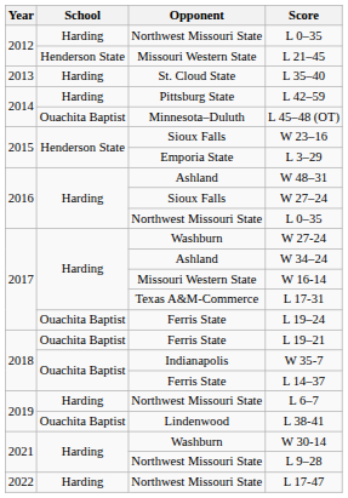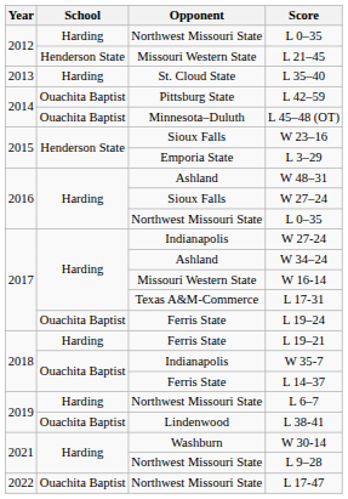L 42–59 | School: Harding -> Ouachita Baptist
W 27-24 | Opponent: Washburn -> Indianapolis
L 19–21 | School: Ouachita Baptist -> Harding
L 17-47 | School: Harding -> Ouachita Baptist
